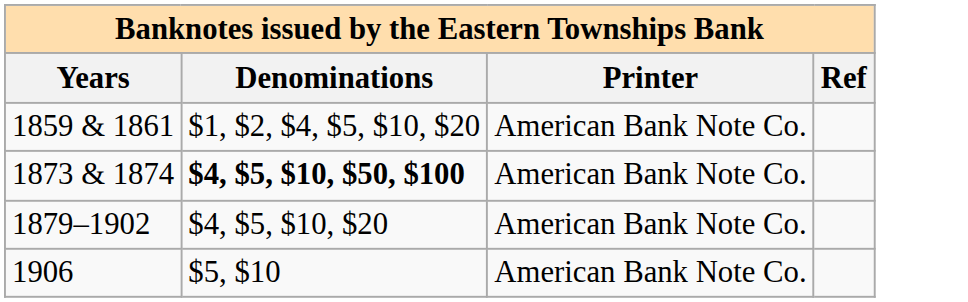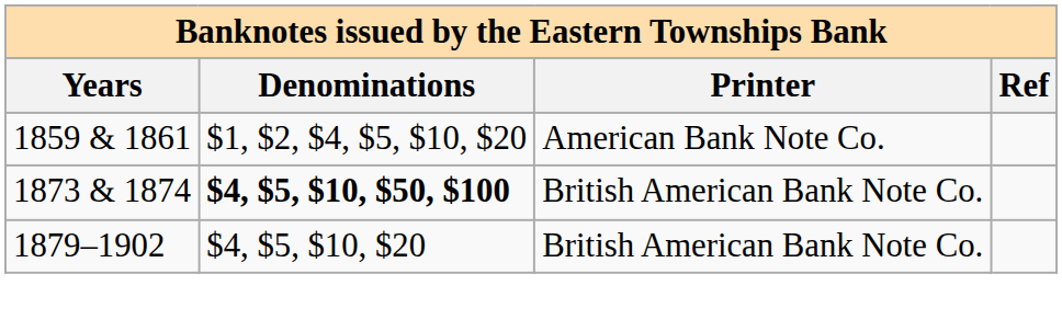1873 & 1874 | Printer: American Bank Note Co. -> British American Bank Note Co.
1879–1902 | Printer: American Bank Note Co. -> British American Bank Note Co.
- row: 1906 | $5, $10 | American Bank Note Co.
